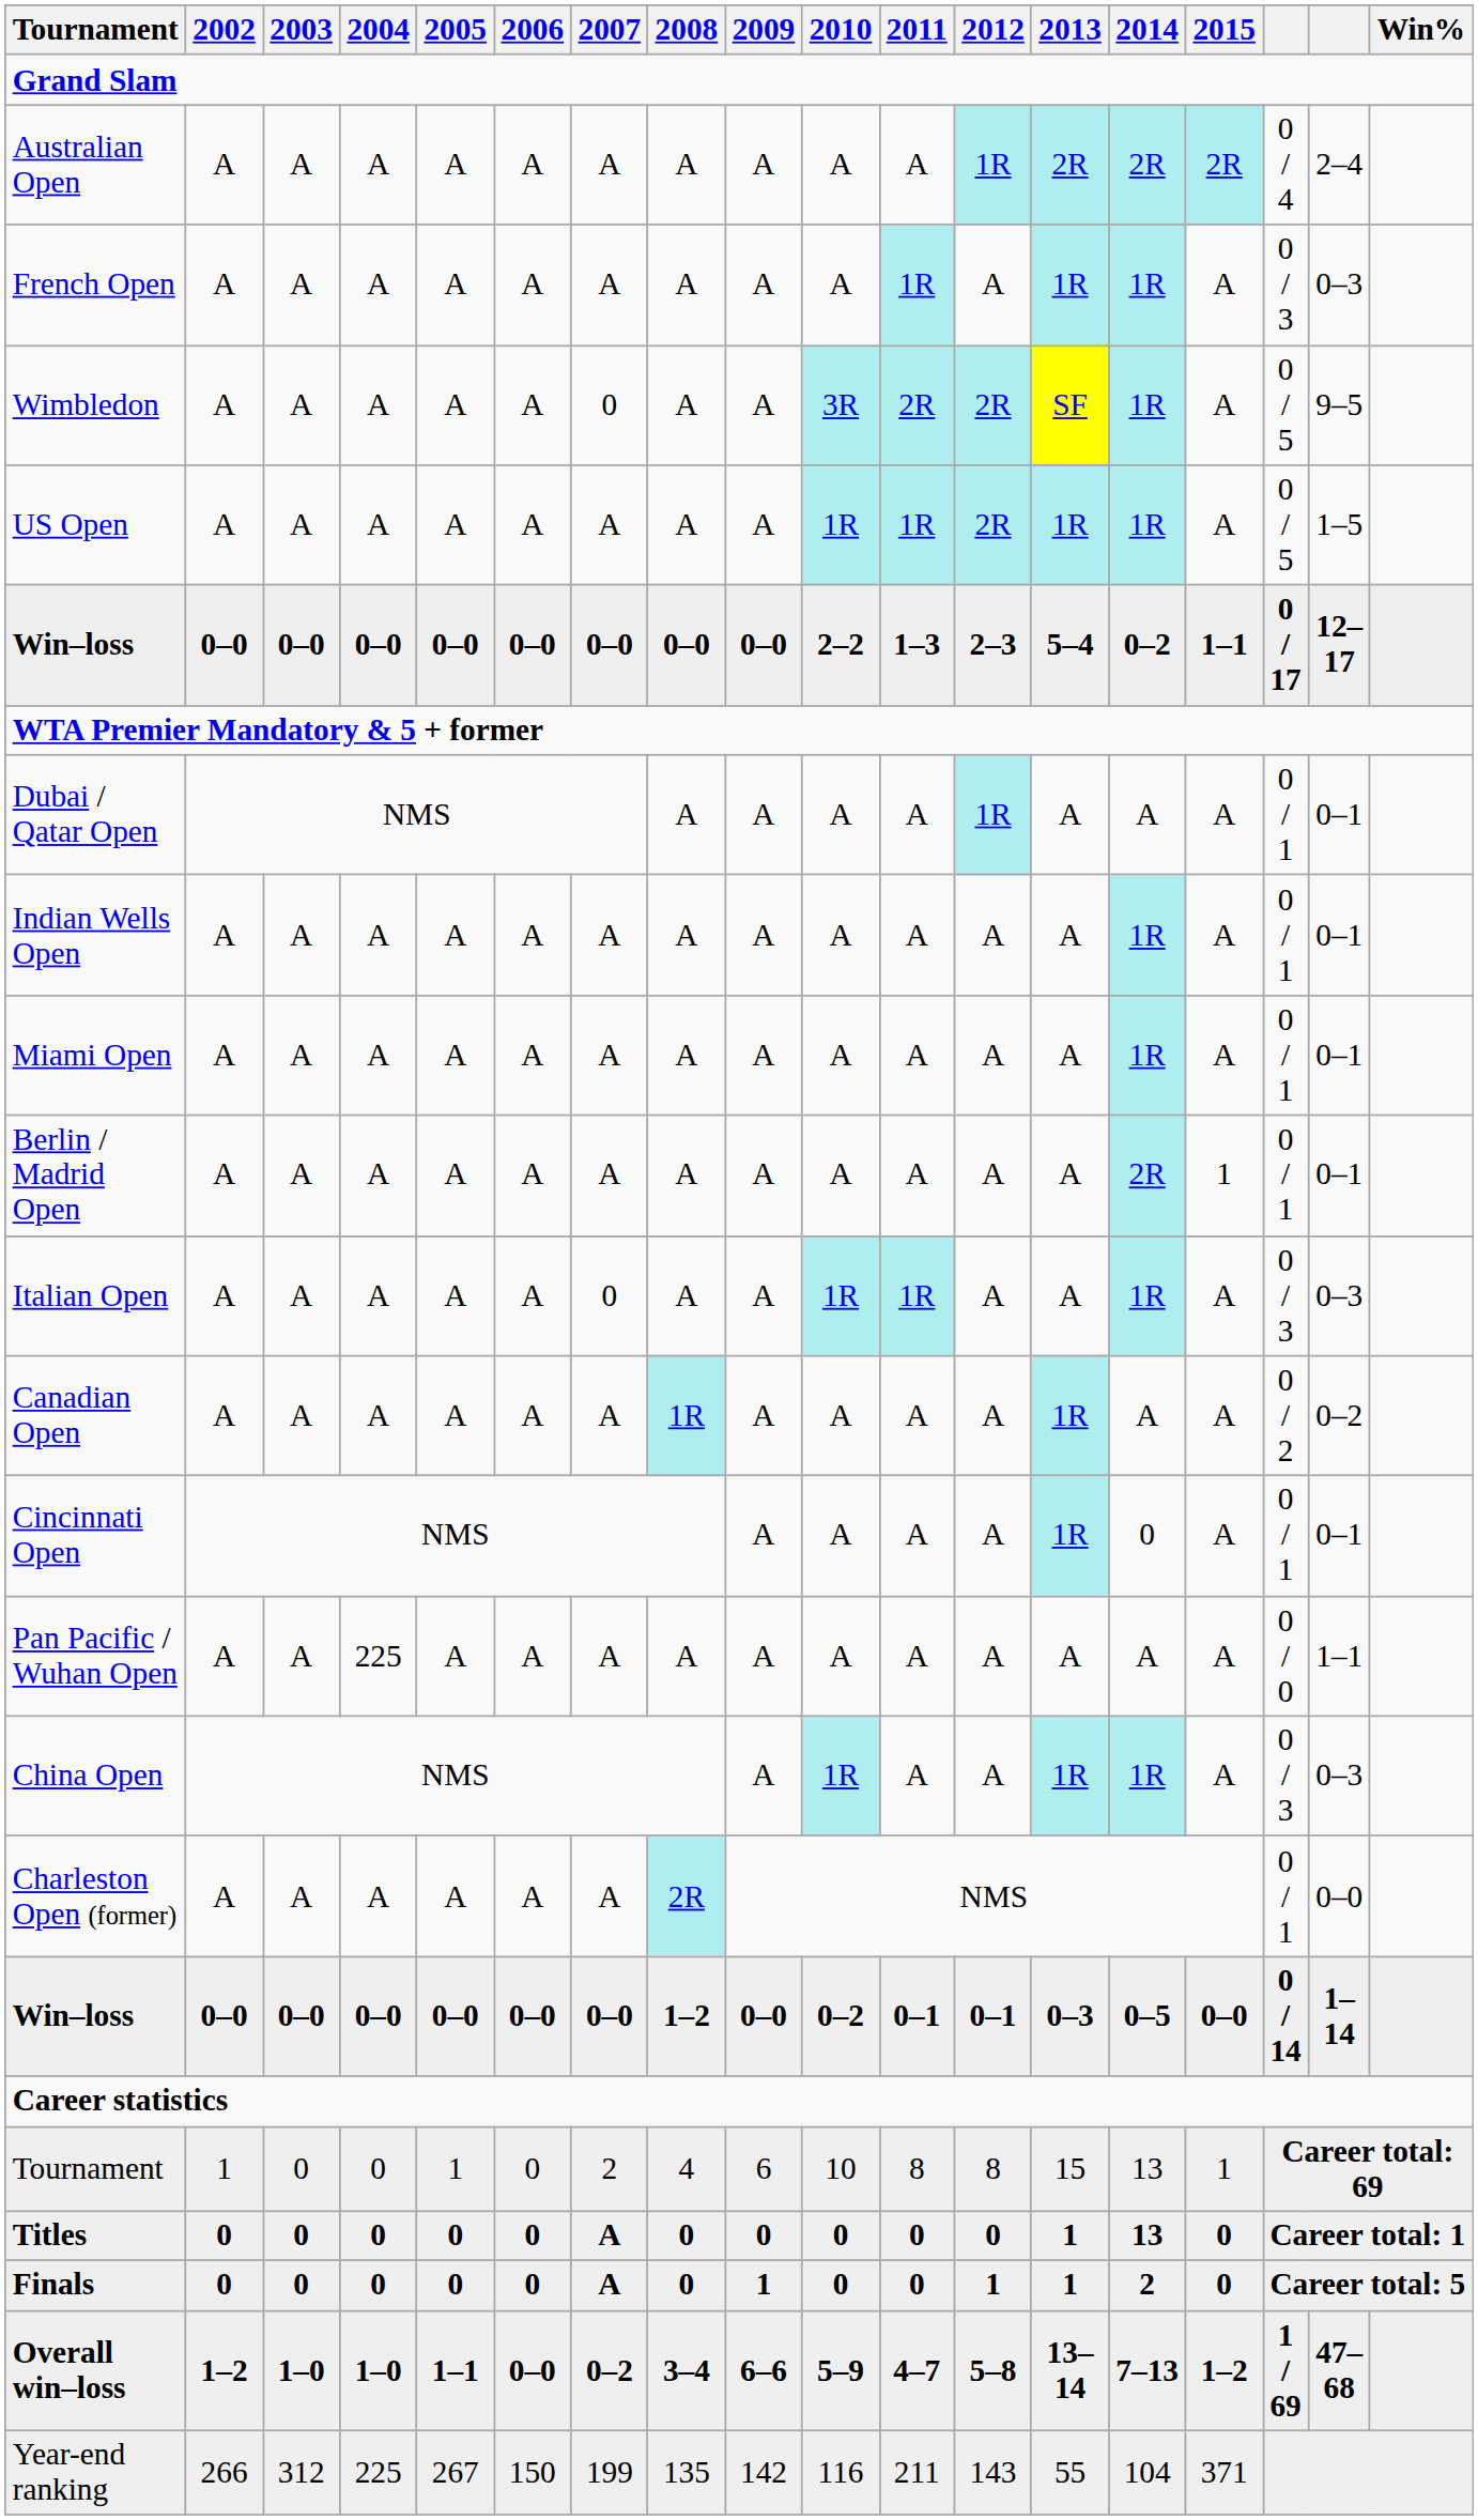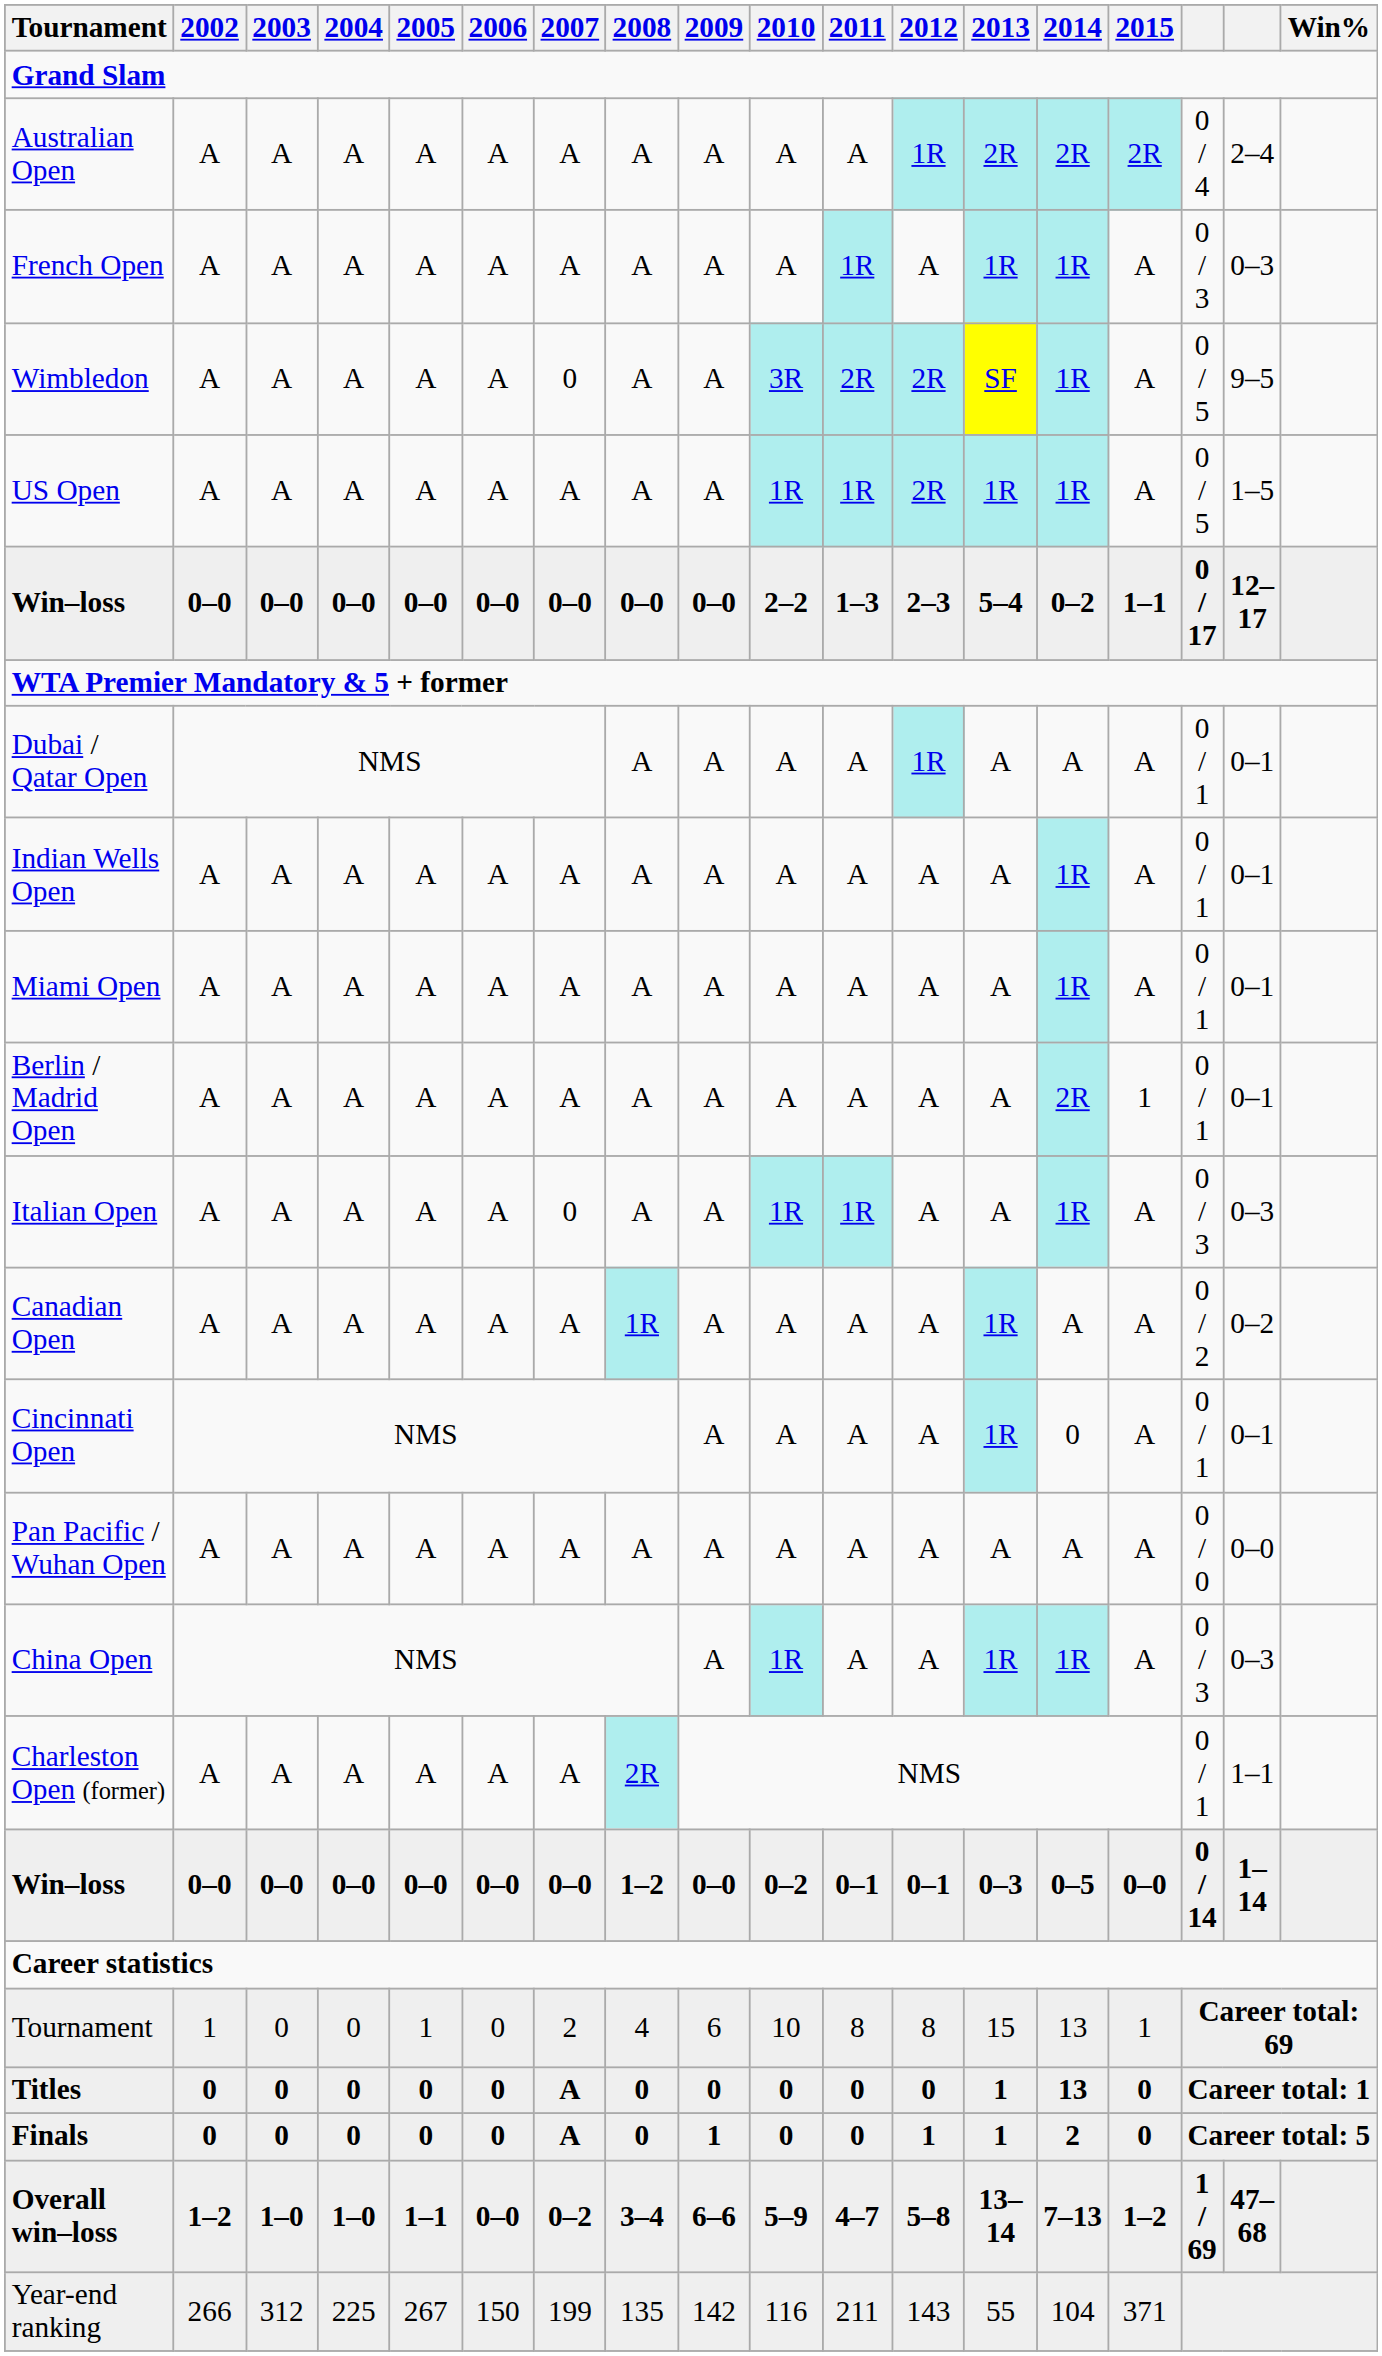Pan Pacific / Wuhan Open | 2004: 225 -> A
Pan Pacific / Wuhan Open | column 17: 1–1 -> 0–0
Charleston Open (former) | column 17: 0–0 -> 1–1
